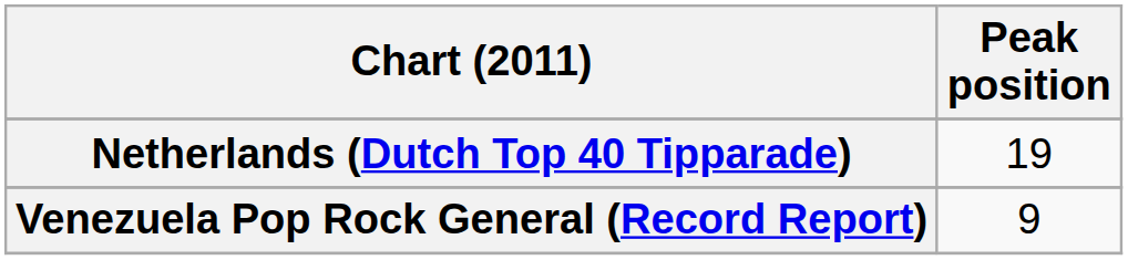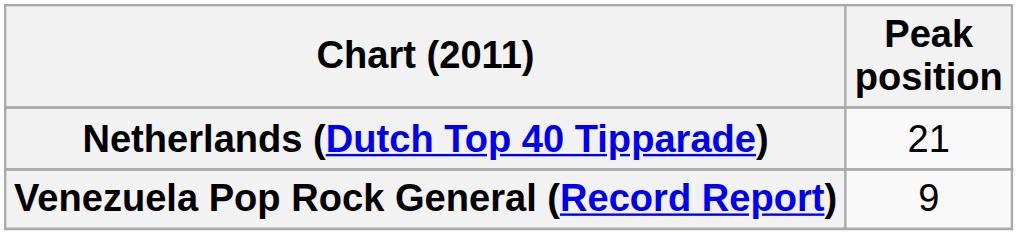Netherlands (Dutch Top 40 Tipparade) | Peak position: 19 -> 21
